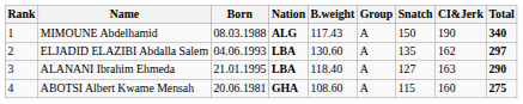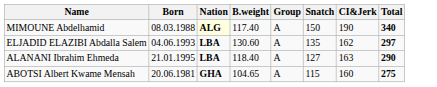- column: Rank | 1 | 2 | 3 | 4
MIMOUNE Abdelhamid | Nation: no background -> lightyellow background
MIMOUNE Abdelhamid | B.weight: 117.43 -> 117.40
ABOTSI Albert Kwame Mensah | B.weight: 108.60 -> 104.65
